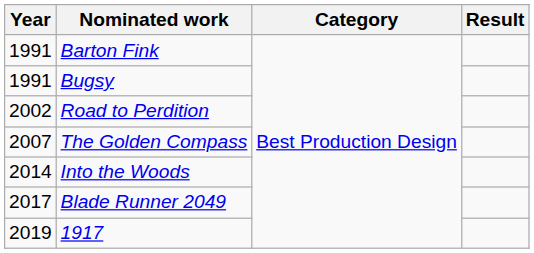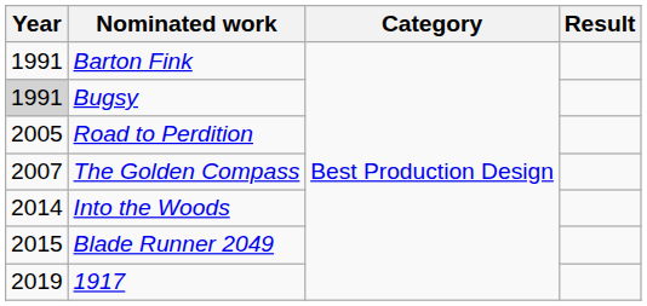Bugsy | Year: no background -> lightgrey background
Road to Perdition | Year: 2002 -> 2005
Blade Runner 2049 | Year: 2017 -> 2015
